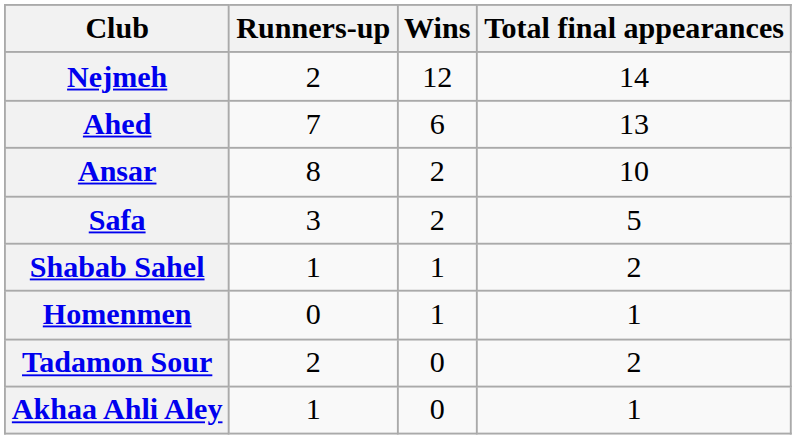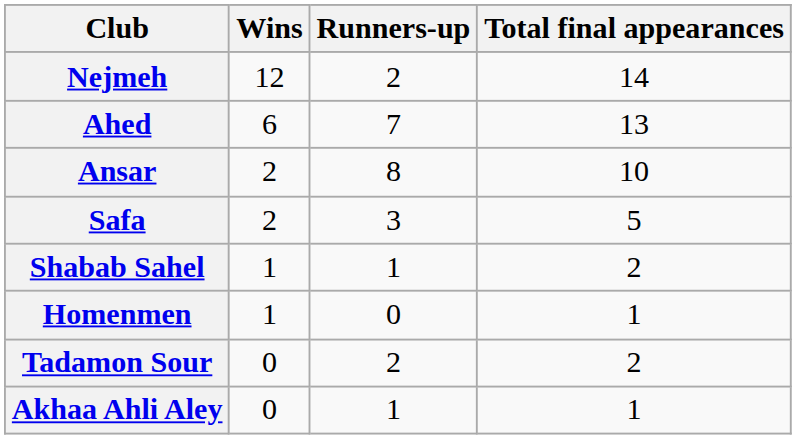columns swapped: Wins <-> Runners-up
